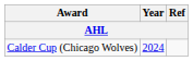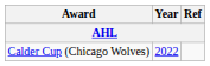Calder Cup (Chicago Wolves) | Year: 2024 -> 2022
